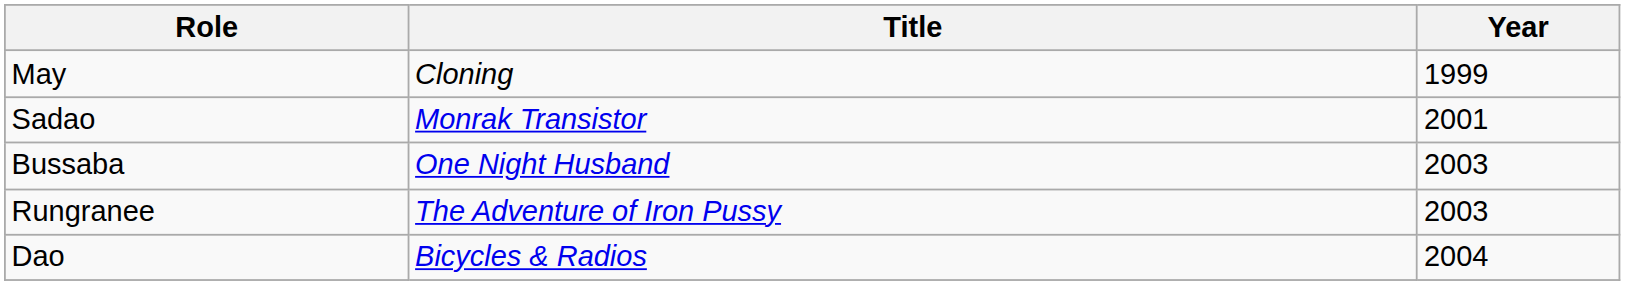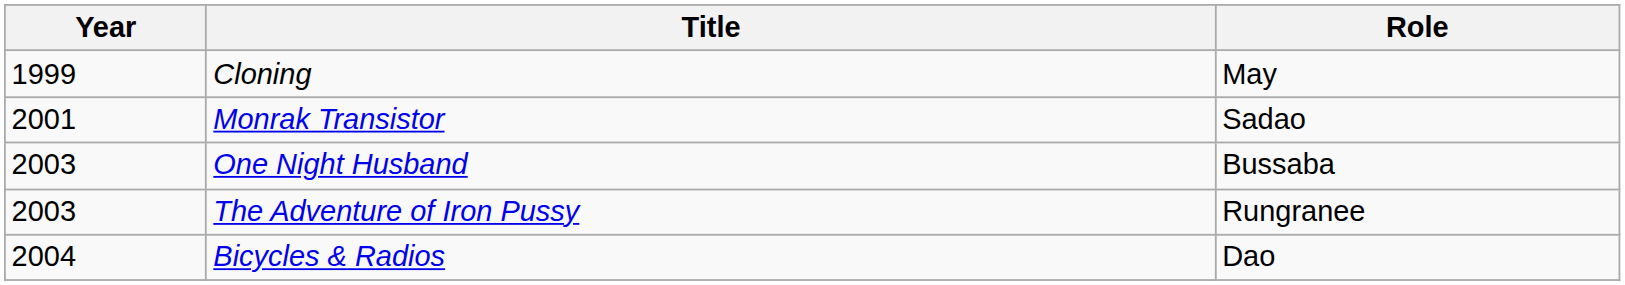columns swapped: Year <-> Role
